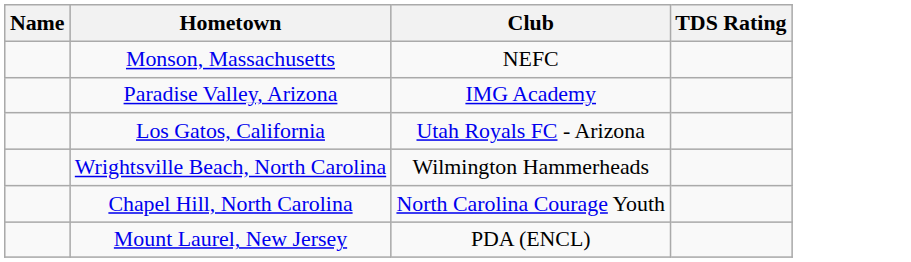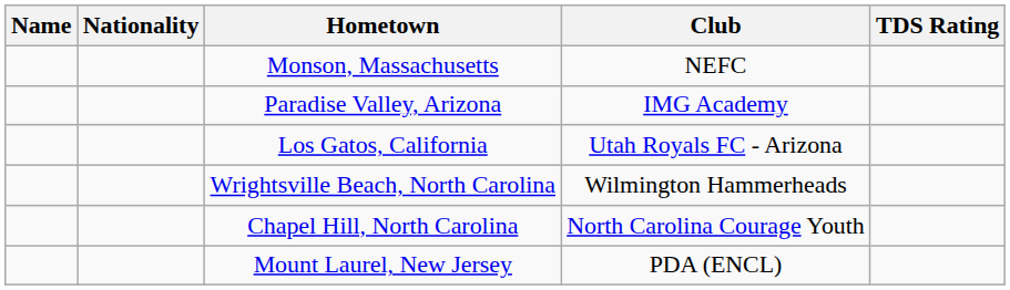+ column: Nationality
